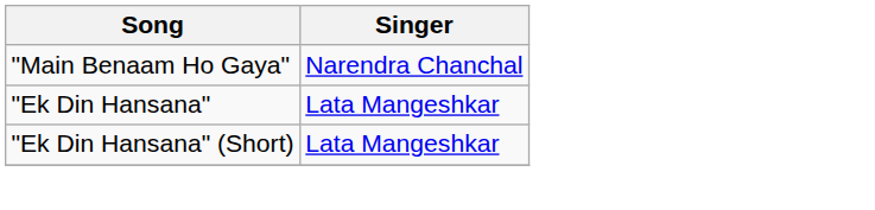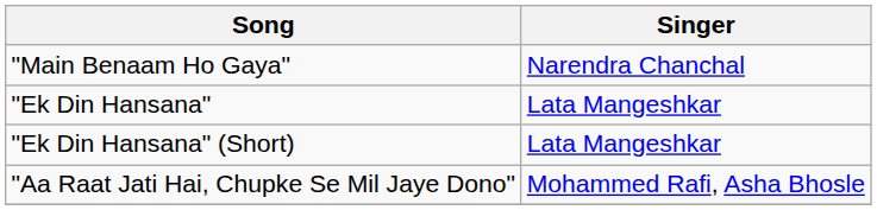+ row: "Aa Raat Jati Hai, Chupke Se Mil Jaye Dono" | Mohammed Rafi, Asha Bhosle
